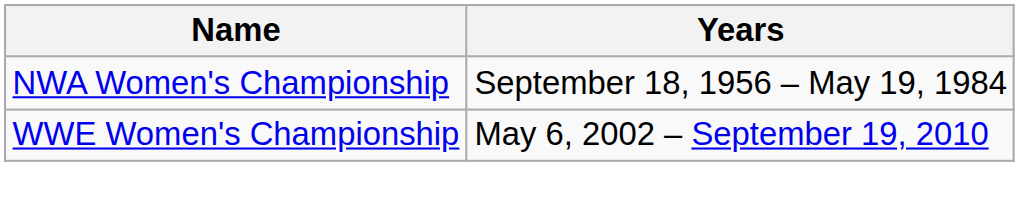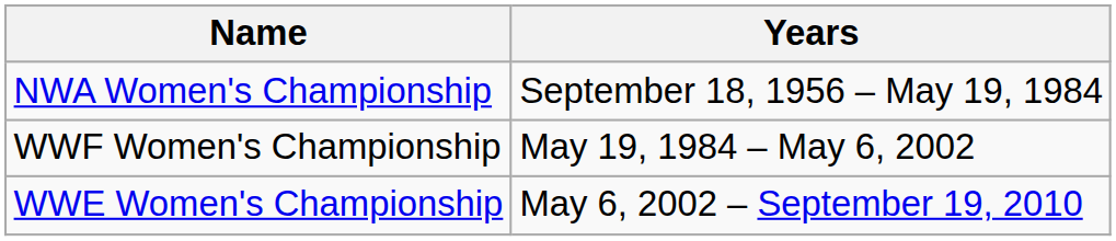+ row: WWF Women's Championship | May 19, 1984 – May 6, 2002
